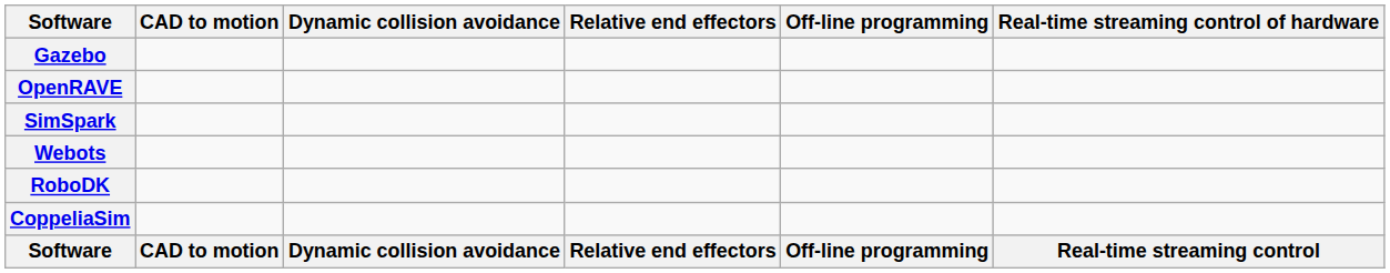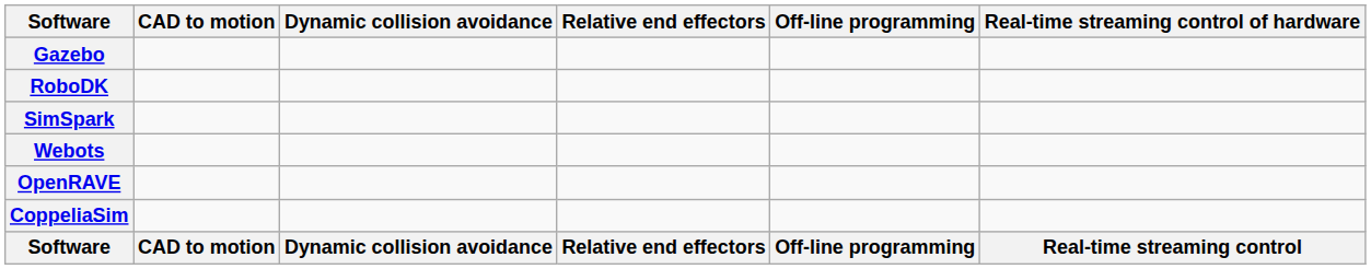rows swapped: RoboDK <-> OpenRAVE
